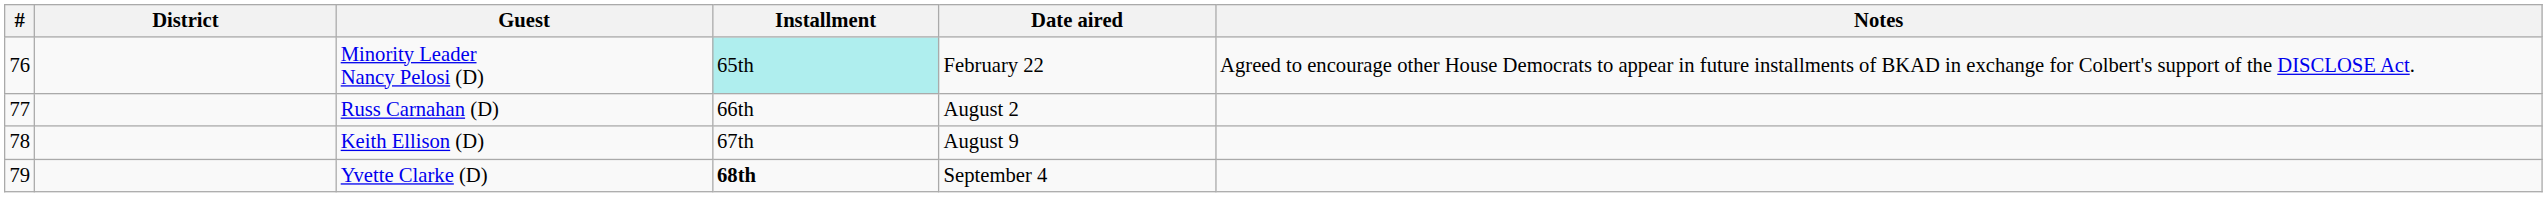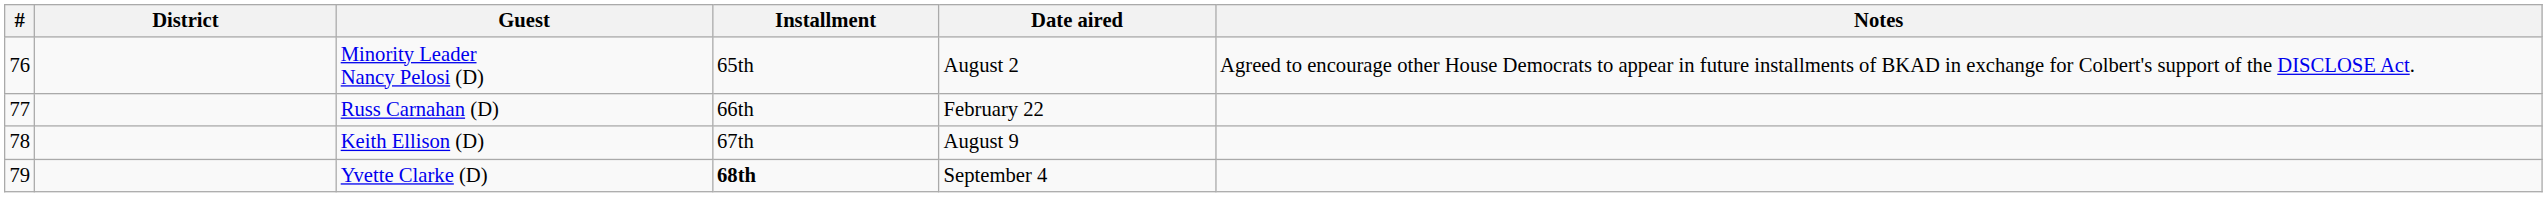Minority Leader Nancy Pelosi (D) | Installment: paleturquoise background -> no background
Minority Leader Nancy Pelosi (D) | Date aired: February 22 -> August 2
Russ Carnahan (D) | Date aired: August 2 -> February 22
